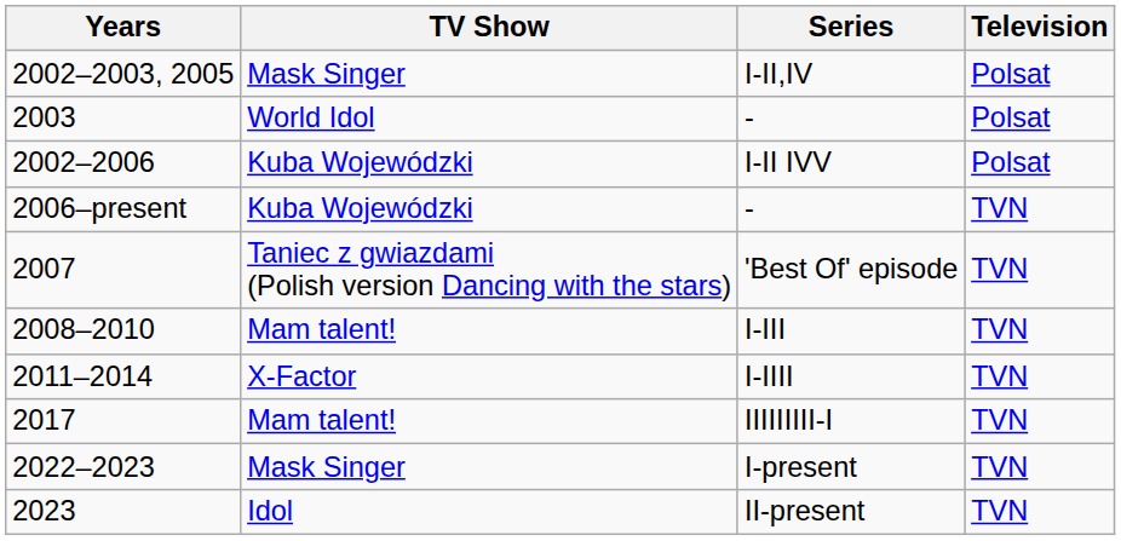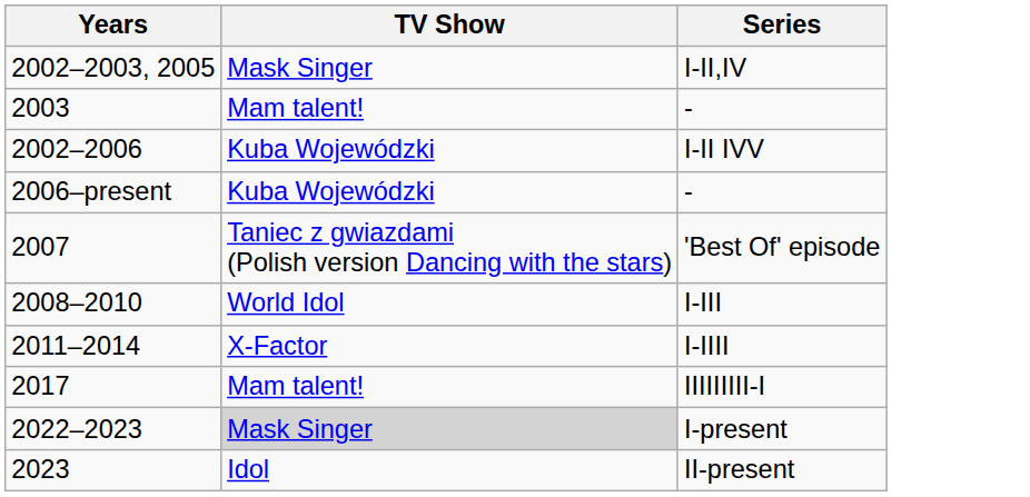- column: Television | Polsat | Polsat | Polsat | TVN | TVN | TVN | TVN | TVN | TVN | TVN
2003 / - | TV Show: World Idol -> Mam talent!
I-III | TV Show: Mam talent! -> World Idol
I-present | TV Show: no background -> lightgrey background
